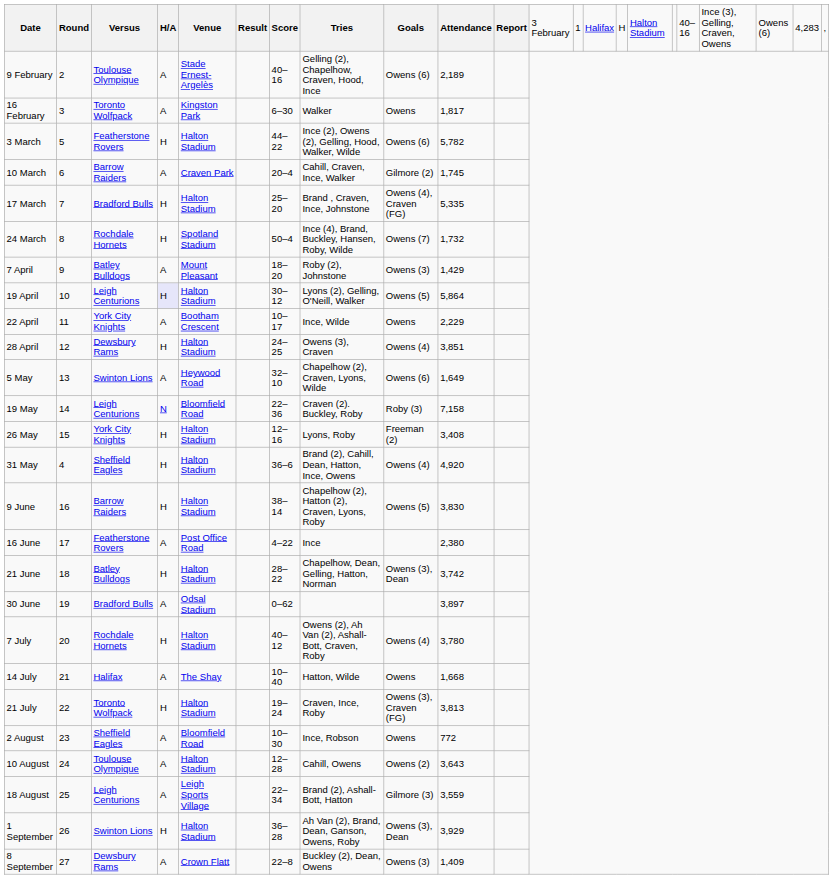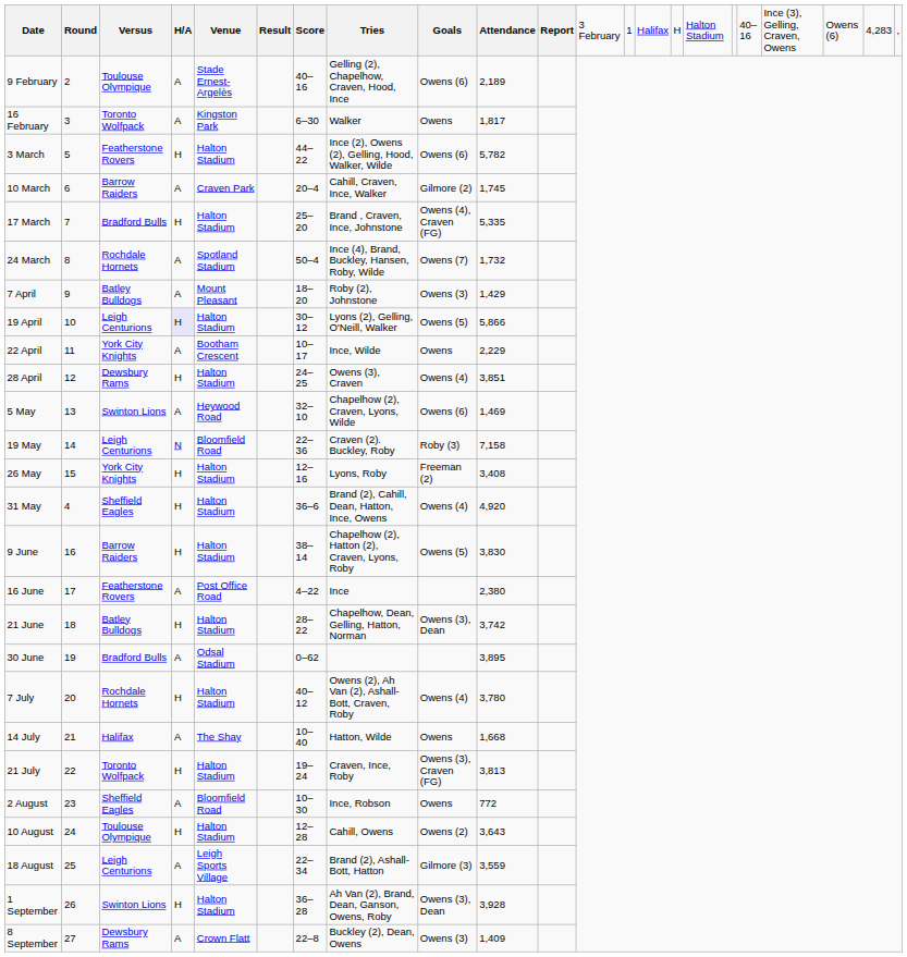24 March | column 4: H -> A
19 April | column 10: 5,864 -> 5,866
5 May | column 10: 1,649 -> 1,469
30 June | column 10: 3,897 -> 3,895
10 August | column 4: A -> H
1 September | column 10: 3,929 -> 3,928
